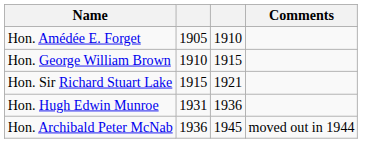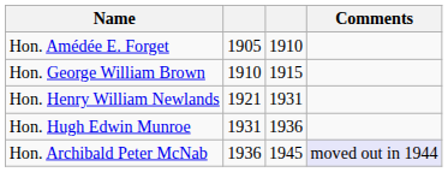- row: Hon. Sir Richard Stuart Lake | 1915 | 1921
+ row: Hon. Henry William Newlands | 1921 | 1931
Hon. Archibald Peter McNab | Comments: no background -> lavender background
